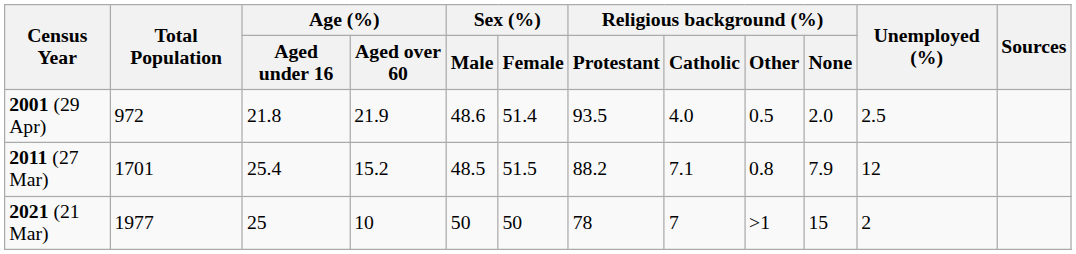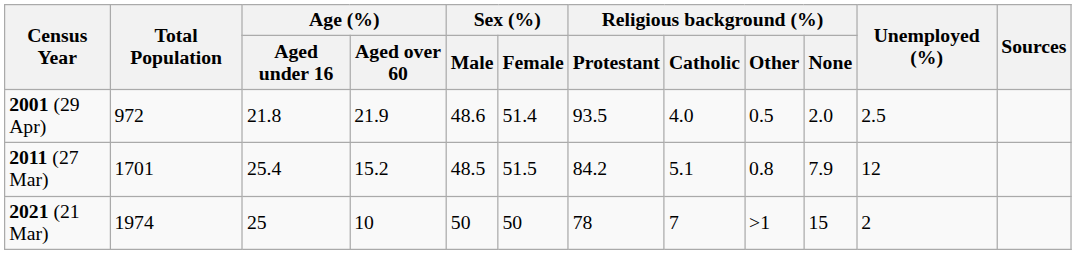2011 (27 Mar) | Religious background (%) / Protestant: 88.2 -> 84.2
2011 (27 Mar) | Religious background (%) / Catholic: 7.1 -> 5.1
2021 (21 Mar) | Total Population: 1977 -> 1974
